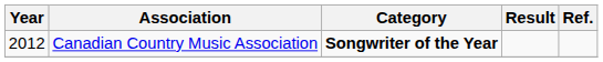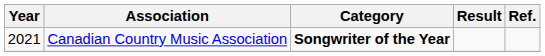Canadian Country Music Association | Year: 2012 -> 2021
